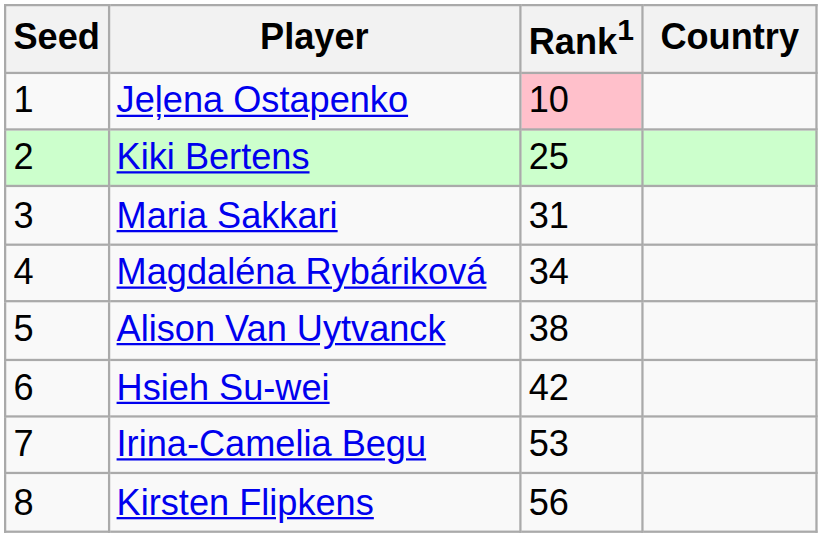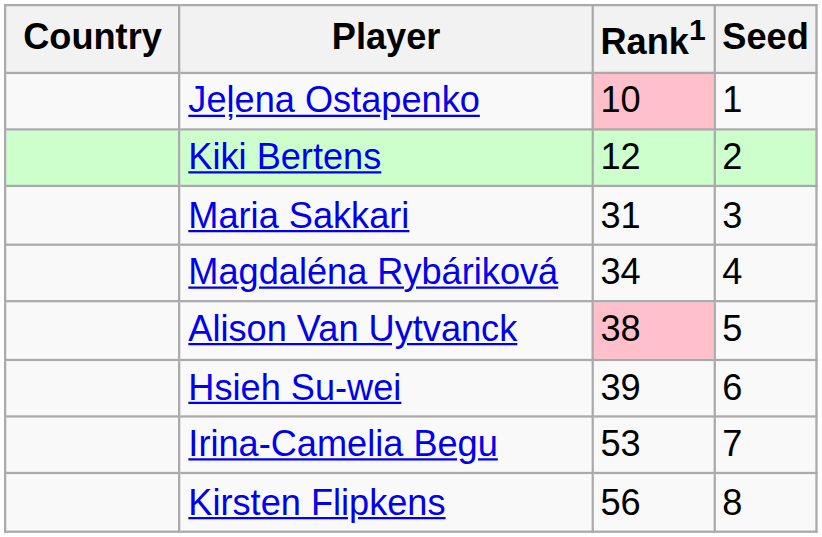columns swapped: Country <-> Seed
Kiki Bertens | Rank1: 25 -> 12
Alison Van Uytvanck | Rank1: no background -> pink background
Hsieh Su-wei | Rank1: 42 -> 39
